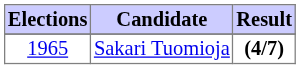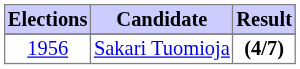Sakari Tuomioja | Elections: 1965 -> 1956
